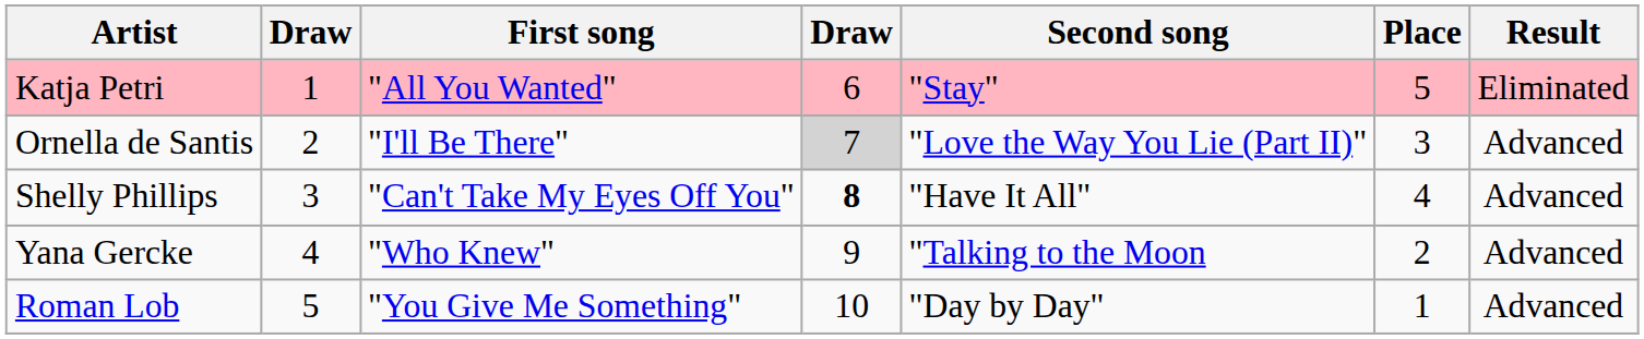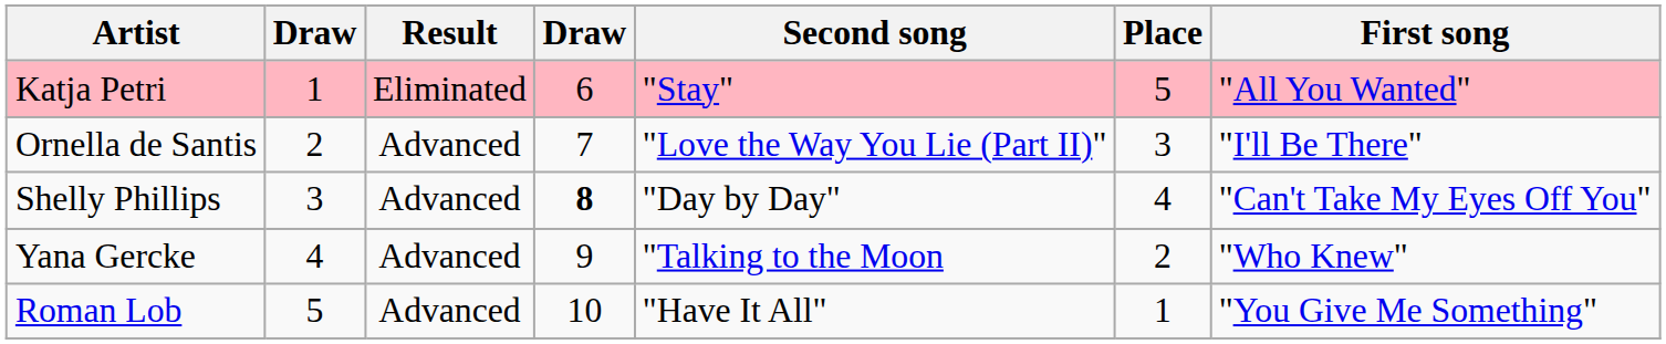columns swapped: First song <-> Result
Ornella de Santis | column 4: lightgrey background -> no background
Shelly Phillips | Second song: "Have It All" -> "Day by Day"
Roman Lob | Second song: "Day by Day" -> "Have It All"
